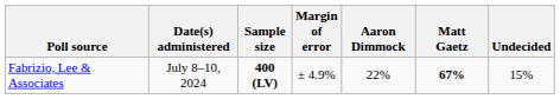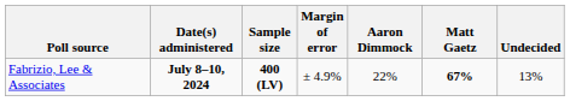Fabrizio, Lee & Associates | Date(s) administered: normal -> bold
Fabrizio, Lee & Associates | Undecided: 15% -> 13%
